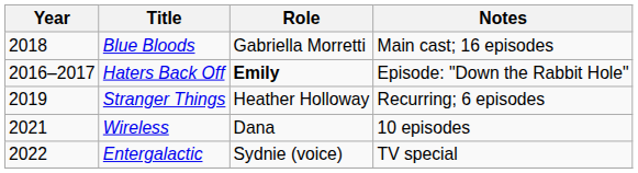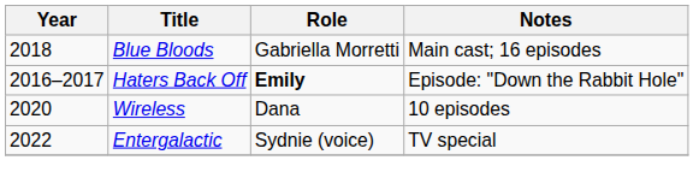- row: 2019 | Stranger Things | Heather Holloway | Recurring; 6 episodes
Wireless | Year: 2021 -> 2020
